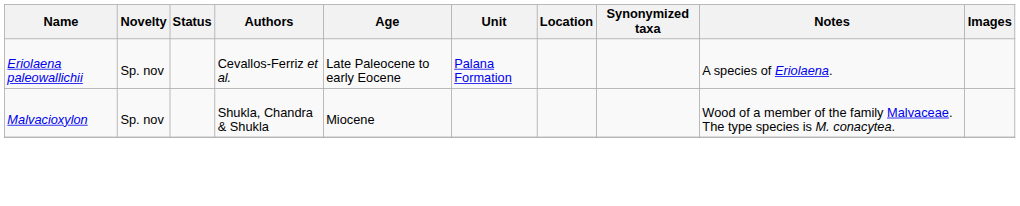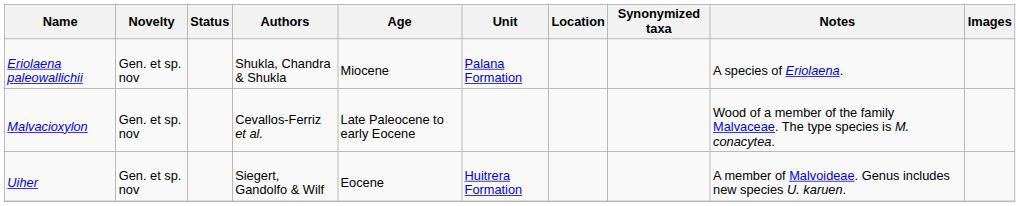Eriolaena paleowallichii | Novelty: Sp. nov -> Gen. et sp. nov
Eriolaena paleowallichii | Authors: Cevallos-Ferriz et al. -> Shukla, Chandra & Shukla
Eriolaena paleowallichii | Age: Late Paleocene to early Eocene -> Miocene
Malvacioxylon | Novelty: Sp. nov -> Gen. et sp. nov
Malvacioxylon | Authors: Shukla, Chandra & Shukla -> Cevallos-Ferriz et al.
Malvacioxylon | Age: Miocene -> Late Paleocene to early Eocene
+ row: Uiher | Gen. et sp. nov | Siegert, Gandolfo & Wilf | Eocene | Huitrera Formation | A member of Malvoideae. Genus includes new species U. karuen.
